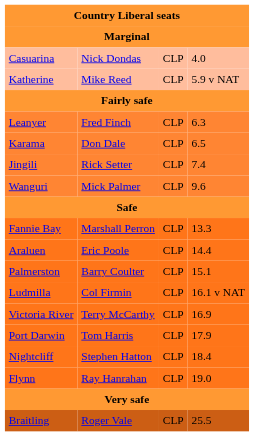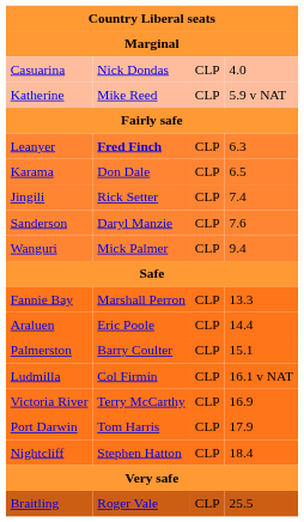Leanyer | column 2: normal -> bold
+ row: Sanderson | Daryl Manzie | CLP | 7.6
Wanguri | column 4: 9.6 -> 9.4
- row: Flynn | Ray Hanrahan | CLP | 19.0
